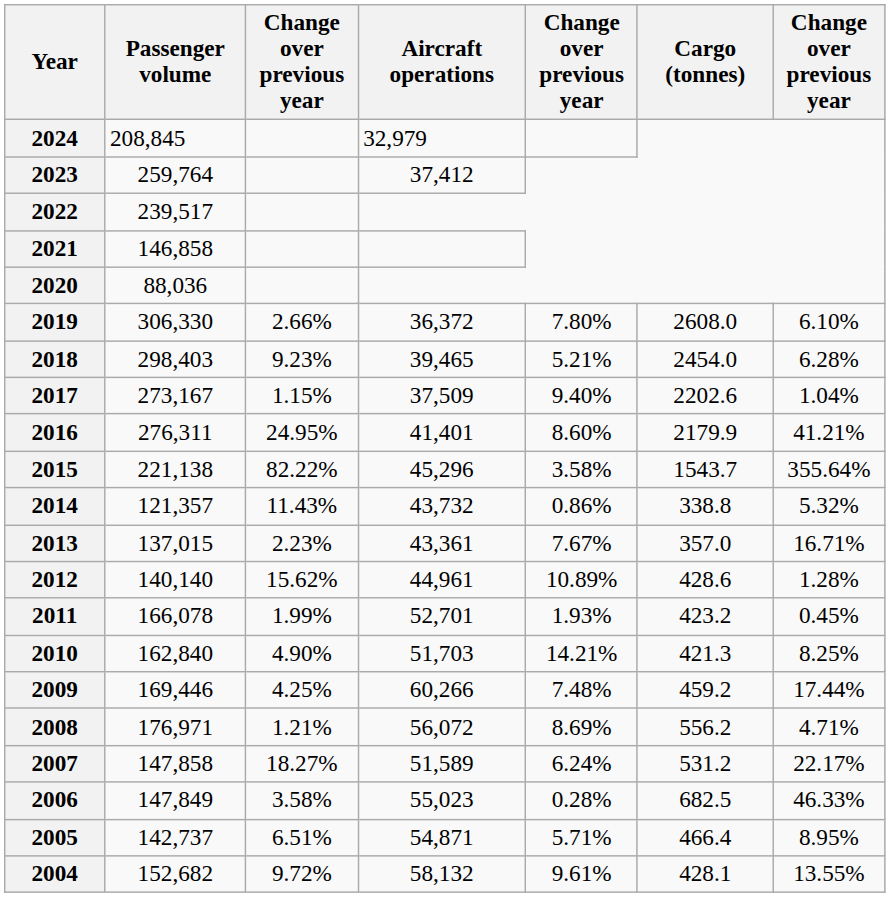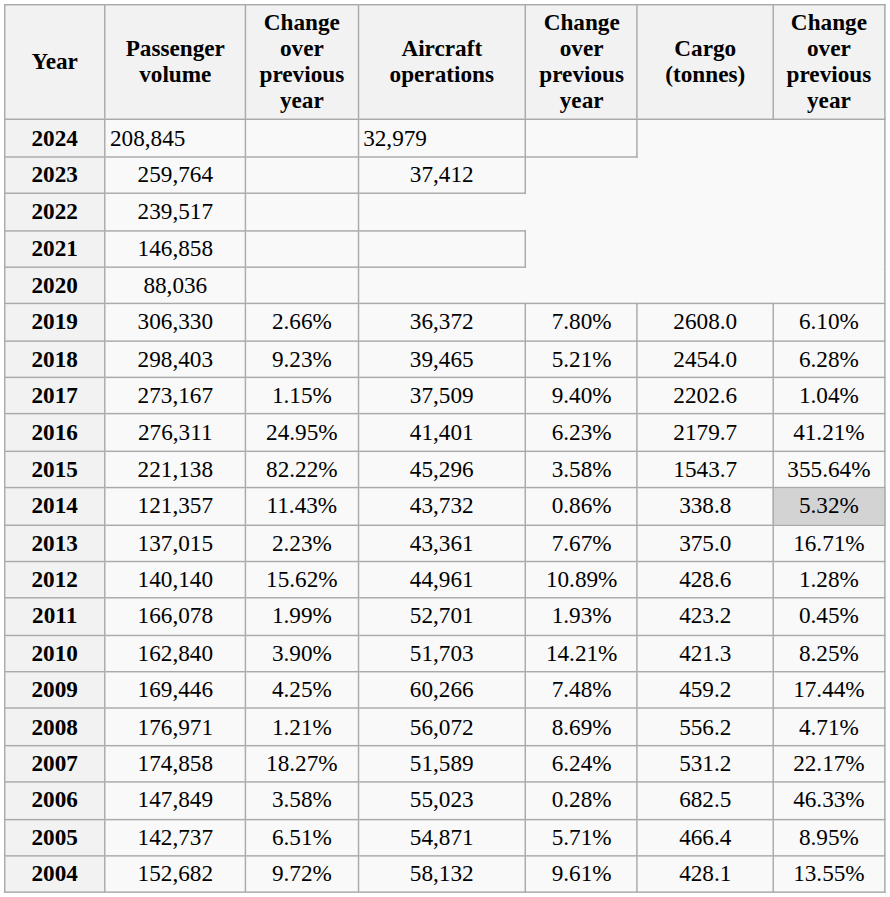2016 | column 5: 8.60% -> 6.23%
2016 | Cargo (tonnes): 2179.9 -> 2179.7
2014 | column 7: no background -> lightgrey background
2013 | Cargo (tonnes): 357.0 -> 375.0
2010 | column 3: 4.90% -> 3.90%
2007 | Passenger volume: 147,858 -> 174,858
